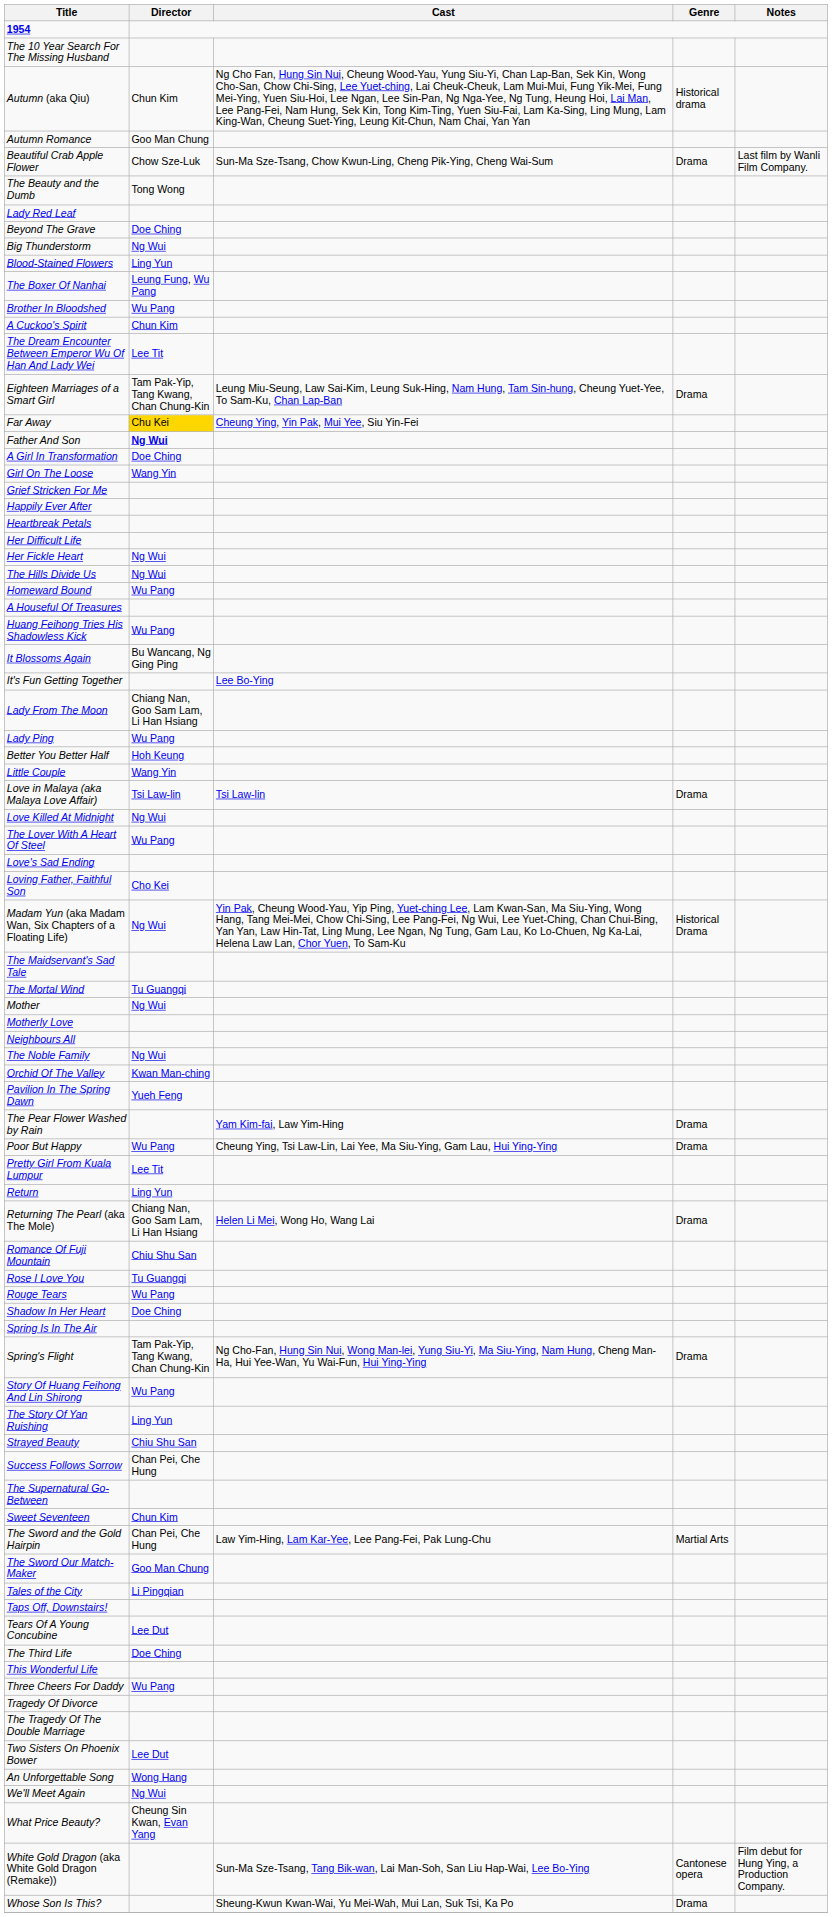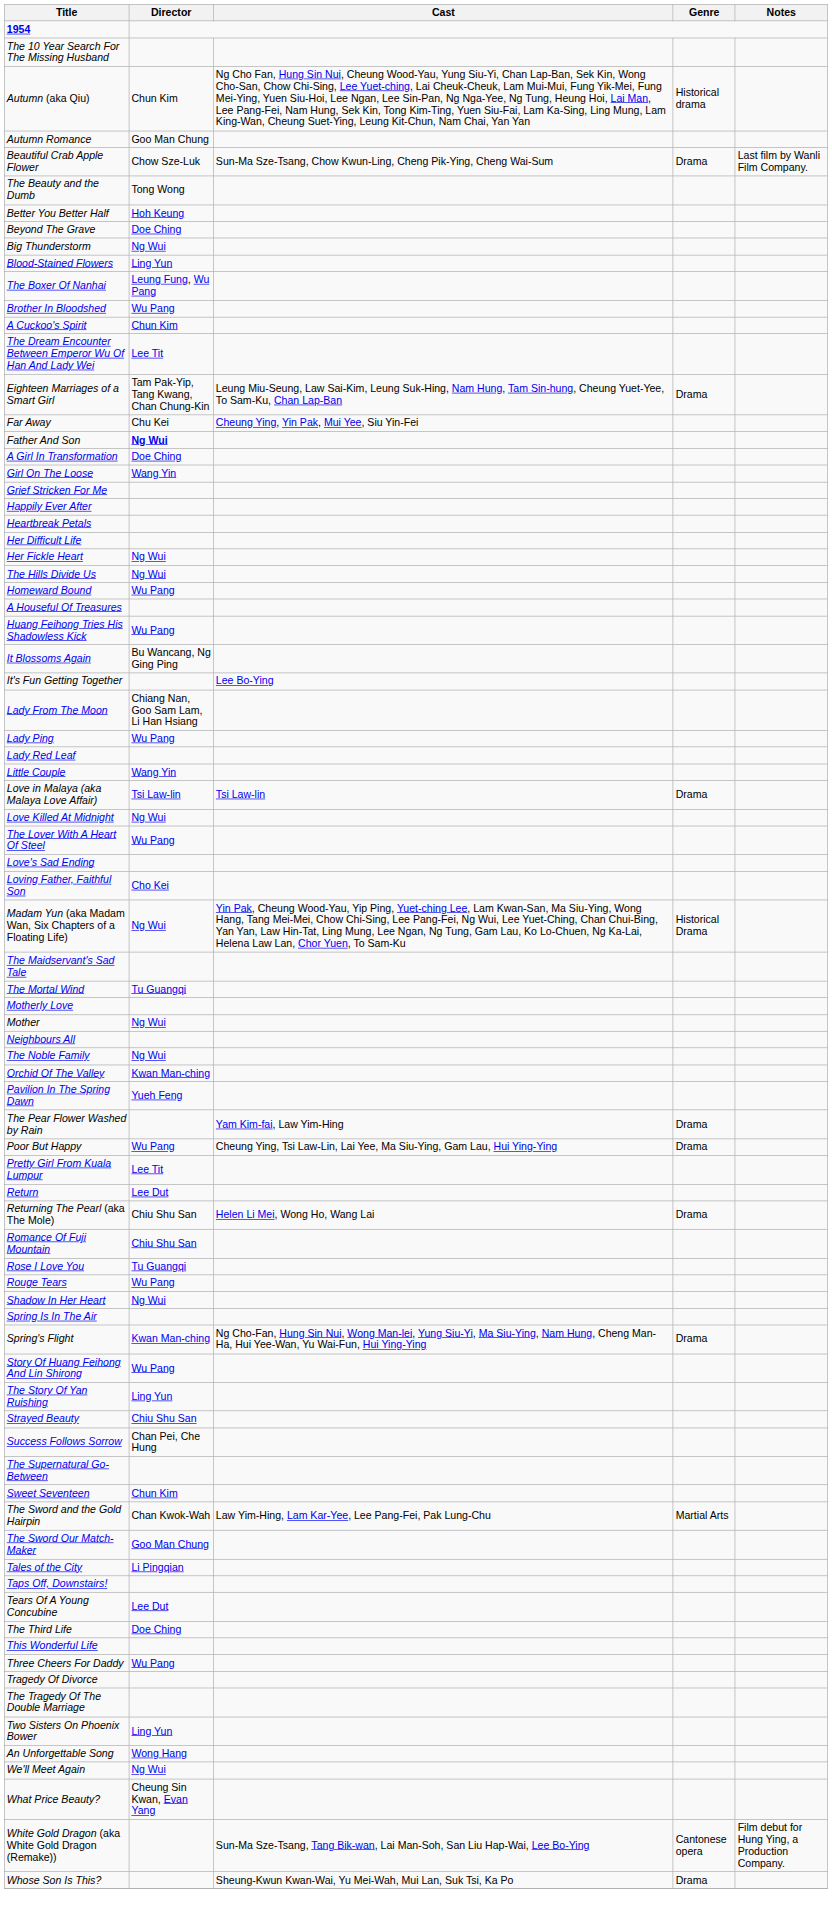rows swapped: Better You Better Half <-> Lady Red Leaf
Far Away | Director: gold background -> no background
rows swapped: Mother <-> Motherly Love
Return | Director: Ling Yun -> Lee Dut
Returning The Pearl (aka The Mole) | Director: Chiang Nan, Goo Sam Lam, Li Han Hsiang -> Chiu Shu San
Shadow In Her Heart | Director: Doe Ching -> Ng Wui
Spring's Flight | Director: Tam Pak-Yip, Tang Kwang, Chan Chung-Kin -> Kwan Man-ching
The Sword and the Gold Hairpin | Director: Chan Pei, Che Hung -> Chan Kwok-Wah
Two Sisters On Phoenix Bower | Director: Lee Dut -> Ling Yun
